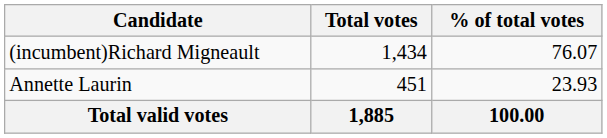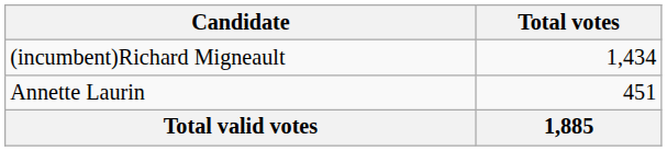- column: % of total votes | 76.07 | 23.93 | 100.00
